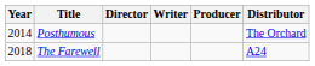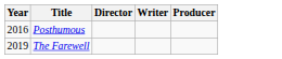- column: Distributor | The Orchard | A24
Posthumous | Year: 2014 -> 2016
The Farewell | Year: 2018 -> 2019
